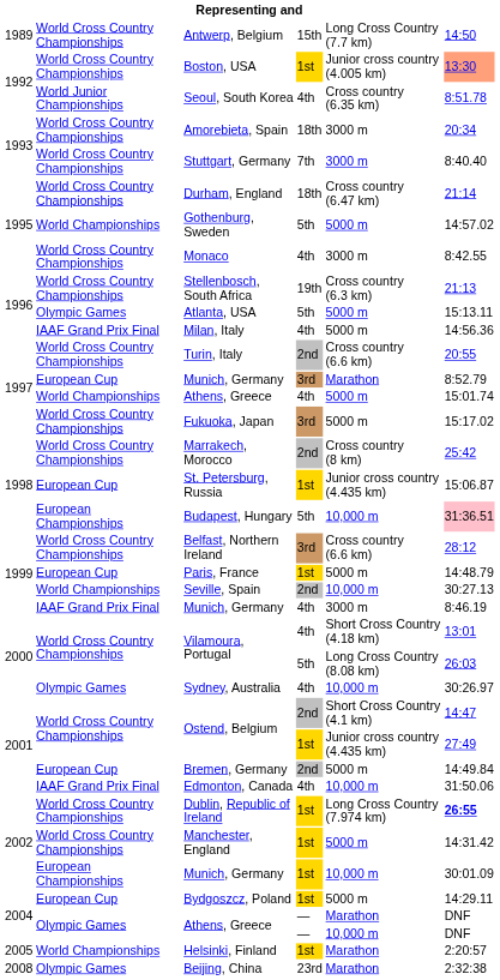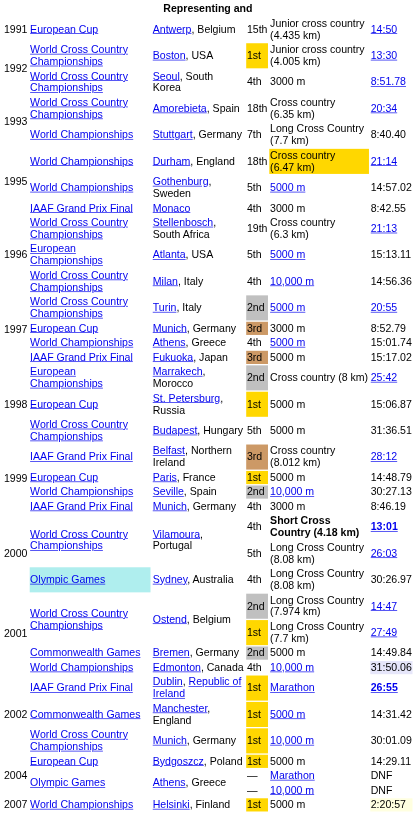Antwerp, Belgium | column 1: 1989 -> 1991
Antwerp, Belgium | column 2: World Cross Country Championships -> European Cup
Antwerp, Belgium | column 5: Long Cross Country (7.7 km) -> Junior cross country (4.435 km)
Boston, USA | column 6: lightsalmon background -> no background
Seoul, South Korea | column 2: World Junior Championships -> World Cross Country Championships
Seoul, South Korea | column 5: Cross country (6.35 km) -> 3000 m
Amorebieta, Spain | column 5: 3000 m -> Cross country (6.35 km)
Stuttgart, Germany | column 2: World Cross Country Championships -> World Championships
Stuttgart, Germany | column 5: 3000 m -> Long Cross Country (7.7 km)
Durham, England | column 2: World Cross Country Championships -> World Championships
Durham, England | column 5: no background -> gold background
Monaco | column 2: World Cross Country Championships -> IAAF Grand Prix Final
Atlanta, USA | column 2: Olympic Games -> European Championships
Milan, Italy | column 2: IAAF Grand Prix Final -> World Cross Country Championships
Milan, Italy | column 5: 5000 m -> 10,000 m
Turin, Italy | column 5: Cross country (6.6 km) -> 5000 m
Munich, Germany / 3rd | column 5: Marathon -> 3000 m
Fukuoka, Japan | column 2: World Cross Country Championships -> IAAF Grand Prix Final
Marrakech, Morocco | column 2: World Cross Country Championships -> European Championships
St. Petersburg, Russia | column 5: Junior cross country (4.435 km) -> 5000 m
Budapest, Hungary | column 2: European Championships -> World Cross Country Championships
Budapest, Hungary | column 5: 10,000 m -> 5000 m
Budapest, Hungary | column 6: pink background -> no background
Belfast, Northern Ireland | column 2: World Cross Country Championships -> IAAF Grand Prix Final
Belfast, Northern Ireland | column 5: Cross country (6.6 km) -> Cross country (8.012 km)
Vilamoura, Portugal / 4th | column 5: normal -> bold
Vilamoura, Portugal / 4th | column 6: normal -> bold
Sydney, Australia | column 2: no background -> paleturquoise background
Sydney, Australia | column 5: 10,000 m -> Long Cross Country (8.08 km)
Ostend, Belgium / 2nd | column 5: Short Cross Country (4.1 km) -> Long Cross Country (7.974 km)
Ostend, Belgium / 1st | column 5: Junior cross country (4.435 km) -> Long Cross Country (7.7 km)
Bremen, Germany | column 2: European Cup -> Commonwealth Games
Edmonton, Canada | column 2: IAAF Grand Prix Final -> World Championships
Edmonton, Canada | column 6: no background -> lavender background
Dublin, Republic of Ireland | column 2: World Cross Country Championships -> IAAF Grand Prix Final
Dublin, Republic of Ireland | column 5: Long Cross Country (7.974 km) -> Marathon
Manchester, England | column 2: World Cross Country Championships -> Commonwealth Games
Munich, Germany / 1st | column 2: European Championships -> World Cross Country Championships
Helsinki, Finland | column 1: 2005 -> 2007
Helsinki, Finland | column 5: Marathon -> 5000 m
Helsinki, Finland | column 6: no background -> lightyellow background
- row: 2008 | Olympic Games | Beijing, China | 23rd | Marathon | 2:32:38
